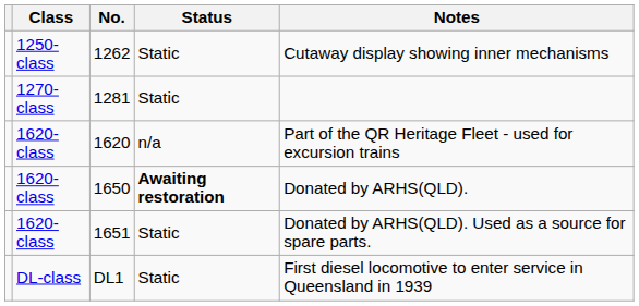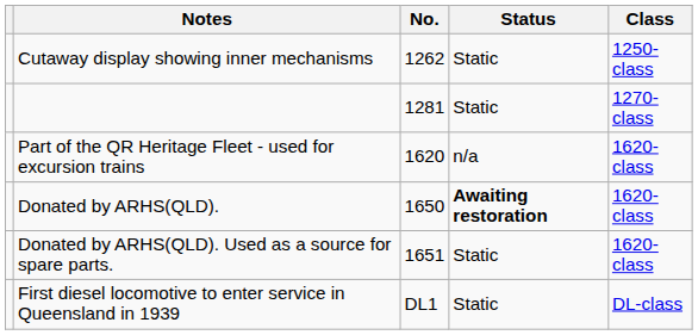columns swapped: Class <-> Notes
